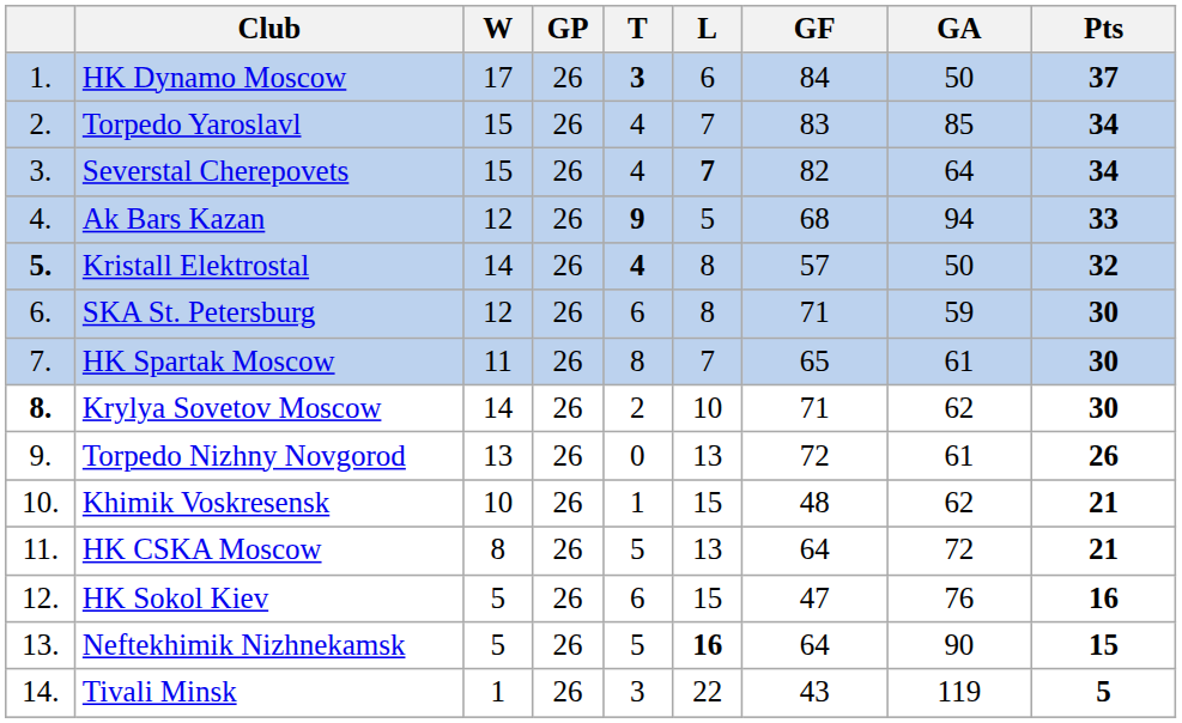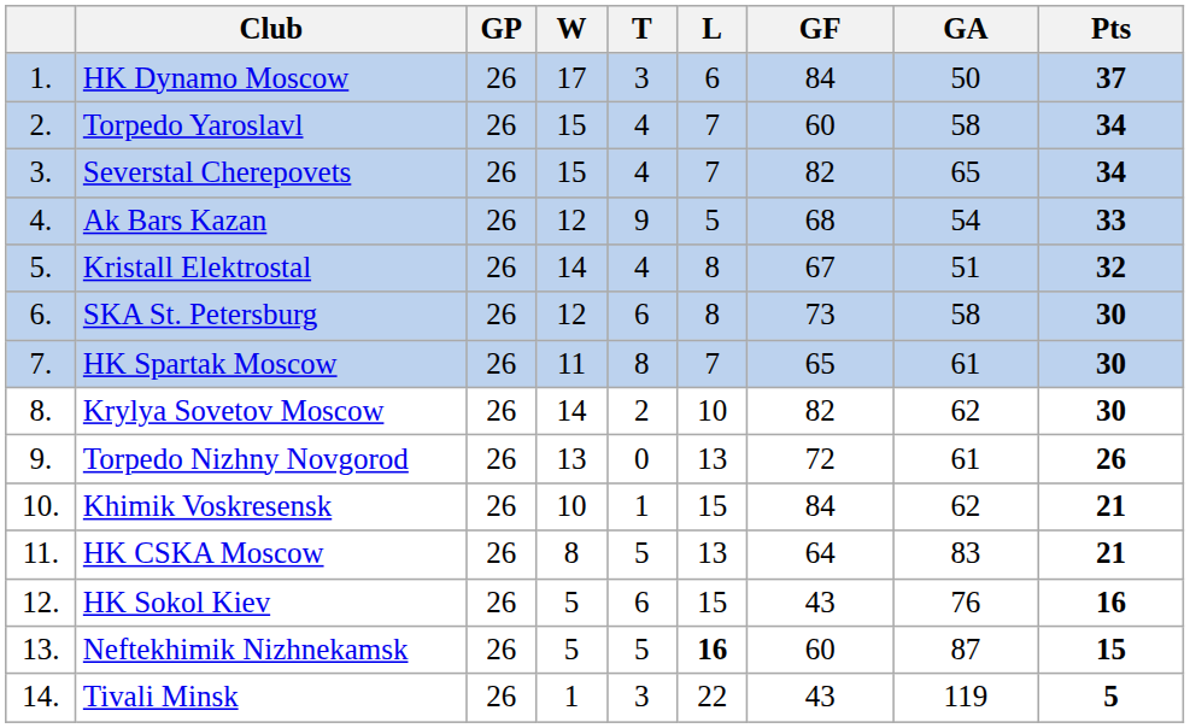columns swapped: GP <-> W
HK Dynamo Moscow | T: bold -> normal
Torpedo Yaroslavl | GF: 83 -> 60
Torpedo Yaroslavl | GA: 85 -> 58
Severstal Cherepovets | L: bold -> normal
Severstal Cherepovets | GA: 64 -> 65
Ak Bars Kazan | T: bold -> normal
Ak Bars Kazan | GA: 94 -> 54
Kristall Elektrostal | column 1: bold -> normal
Kristall Elektrostal | T: bold -> normal
Kristall Elektrostal | GF: 57 -> 67
Kristall Elektrostal | GA: 50 -> 51
SKA St. Petersburg | GF: 71 -> 73
SKA St. Petersburg | GA: 59 -> 58
Krylya Sovetov Moscow | column 1: bold -> normal
Krylya Sovetov Moscow | GF: 71 -> 82
Khimik Voskresensk | GF: 48 -> 84
HK CSKA Moscow | GA: 72 -> 83
HK Sokol Kiev | GF: 47 -> 43
Neftekhimik Nizhnekamsk | GF: 64 -> 60
Neftekhimik Nizhnekamsk | GA: 90 -> 87
